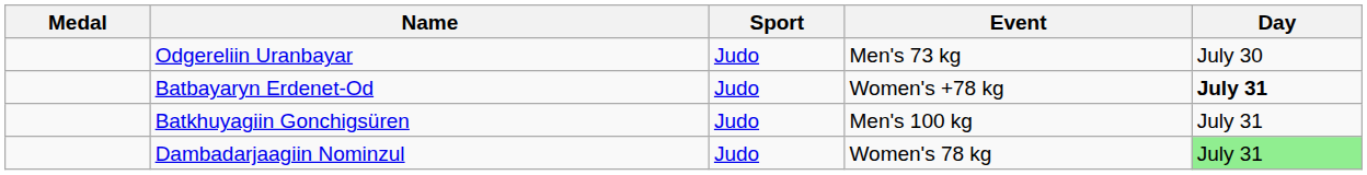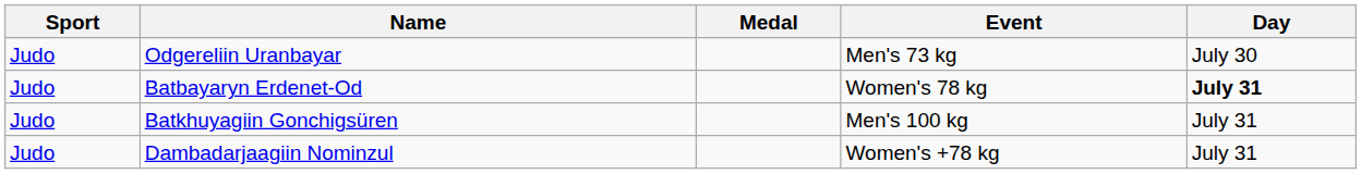columns swapped: Medal <-> Sport
Batbayaryn Erdenet-Od | Event: Women's +78 kg -> Women's 78 kg
Dambadarjaagiin Nominzul | Event: Women's 78 kg -> Women's +78 kg
Dambadarjaagiin Nominzul | Day: lightgreen background -> no background
